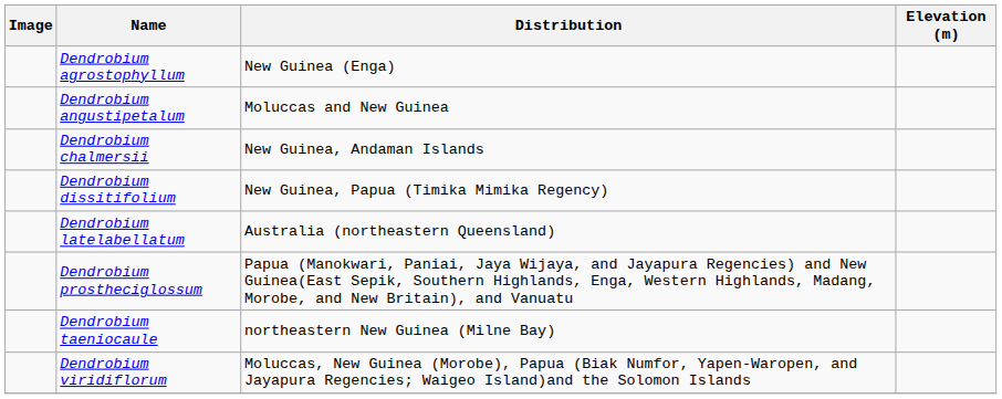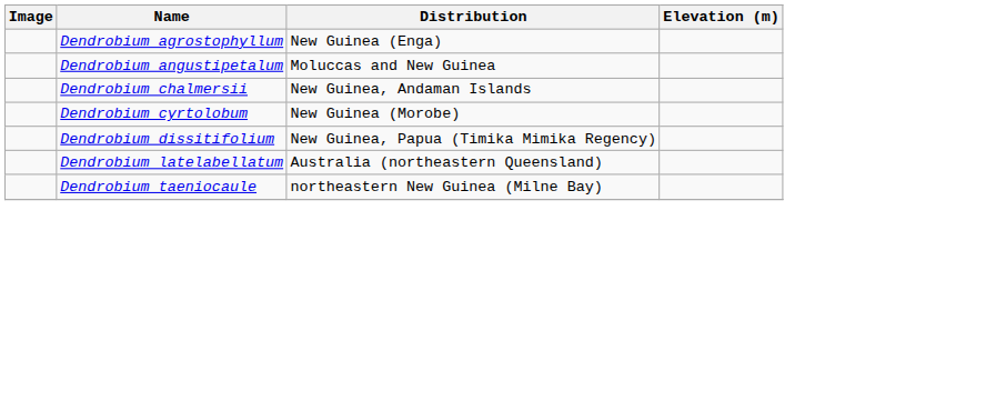+ row: Dendrobium cyrtolobum | New Guinea (Morobe)
- row: Dendrobium prostheciglossum | Papua (Manokwari, Paniai, Jaya Wijaya, and Jayapura Regencies) and New Guinea(East Sepik, Southern Highlands, Enga, Western Highlands, Madang, Morobe, and New Britain), and Vanuatu
- row: Dendrobium viridiflorum | Moluccas, New Guinea (Morobe), Papua (Biak Numfor, Yapen-Waropen, and Jayapura Regencies; Waigeo Island)and the Solomon Islands
